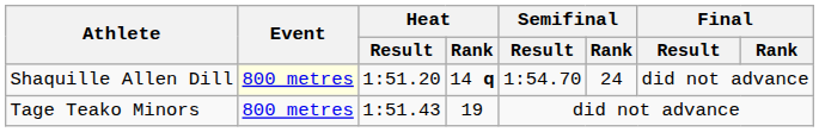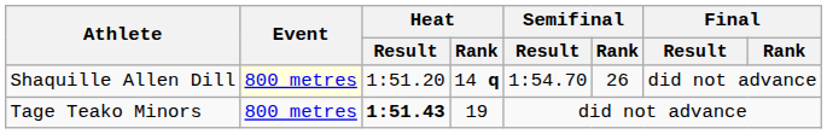Shaquille Allen Dill | Semifinal / Rank: 24 -> 26
Tage Teako Minors | Heat / Result: normal -> bold
